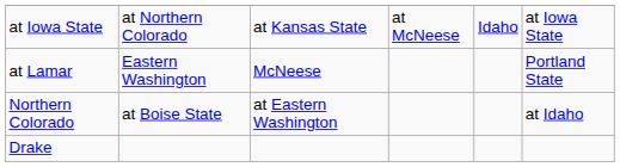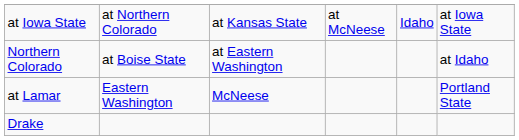rows swapped: at Lamar <-> Northern Colorado
